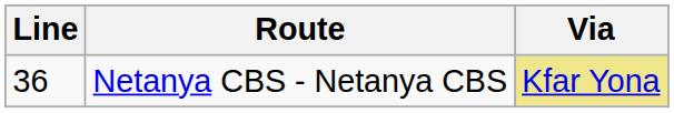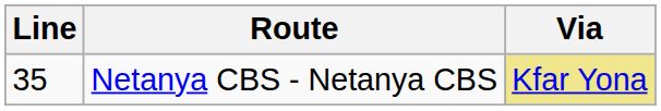Netanya CBS - Netanya CBS | Line: 36 -> 35
